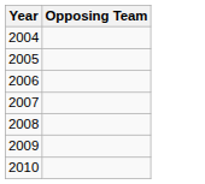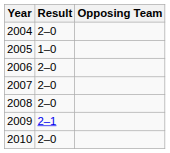+ column: Result | 2–0 | 1–0 | 2–0 | 2–0 | 2–0 | 2–1 | 2–0
